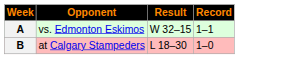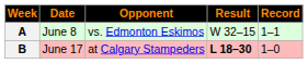+ column: Date | June 8 | June 17
B | Result: normal -> bold
